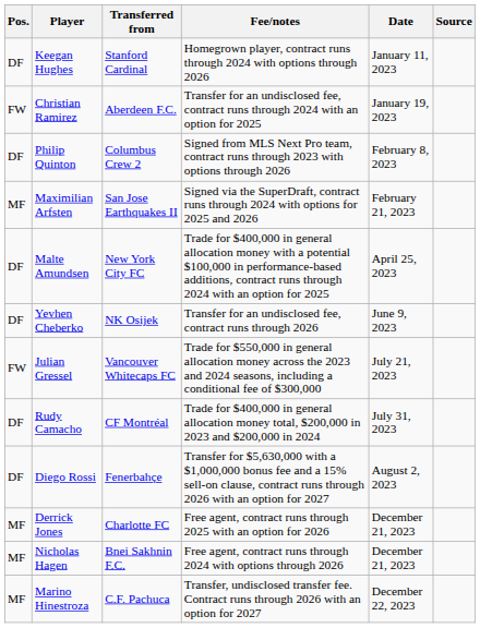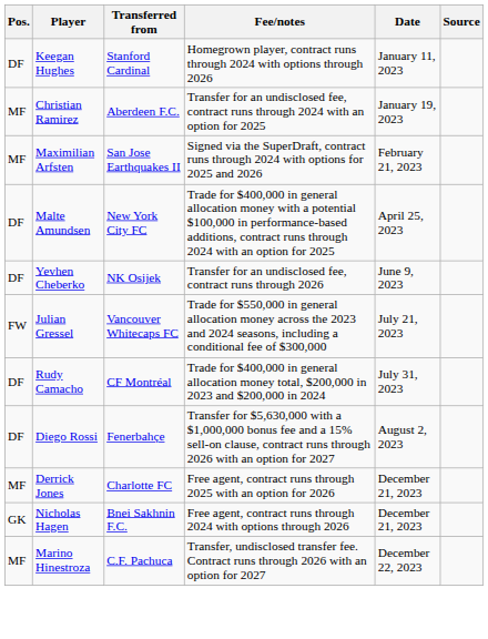Christian Ramirez | Pos.: FW -> MF
- row: DF | Philip Quinton | Columbus Crew 2 | Signed from MLS Next Pro team, contract runs through 2023 with options through 2026 | February 8, 2023
Nicholas Hagen | Pos.: MF -> GK
